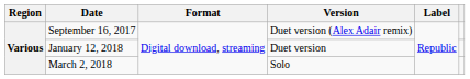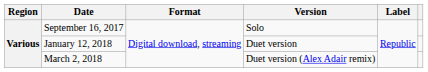September 16, 2017 | Version: Duet version (Alex Adair remix) -> Solo
March 2, 2018 | Version: Solo -> Duet version (Alex Adair remix)
